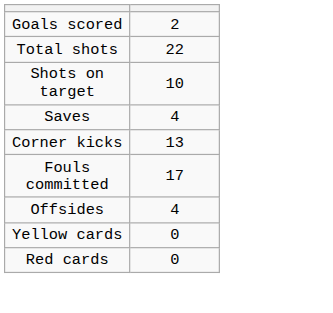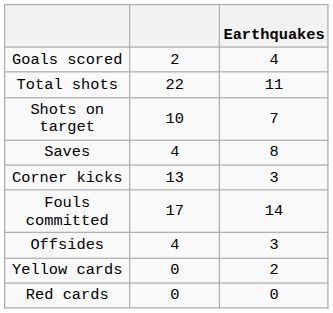+ column: Earthquakes | 4 | 11 | 7 | 8 | 3 | 14 | 3 | 2 | 0
